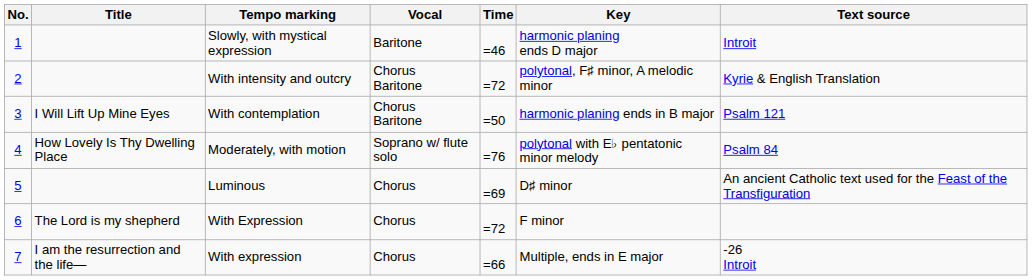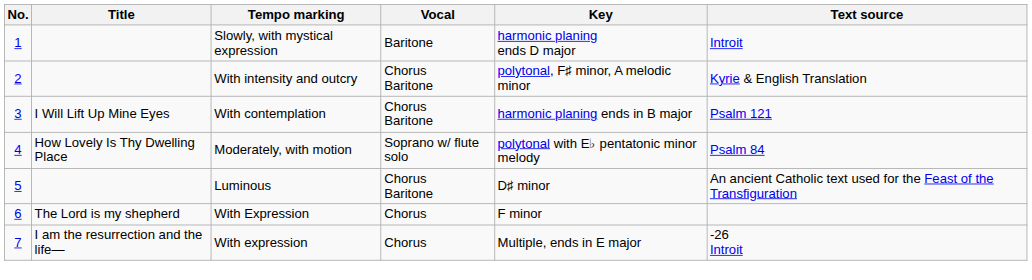- column: Time | =46 | =72 | =50 | =76 | =69 | =72 | =66
Luminous | Vocal: Chorus -> Chorus Baritone
